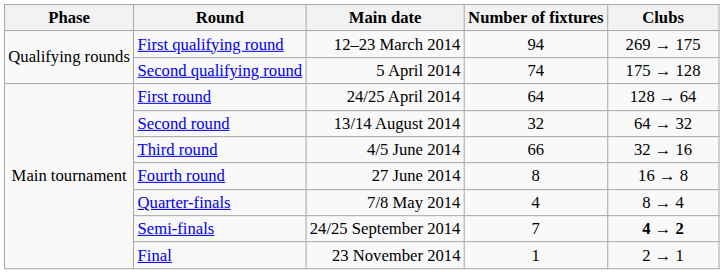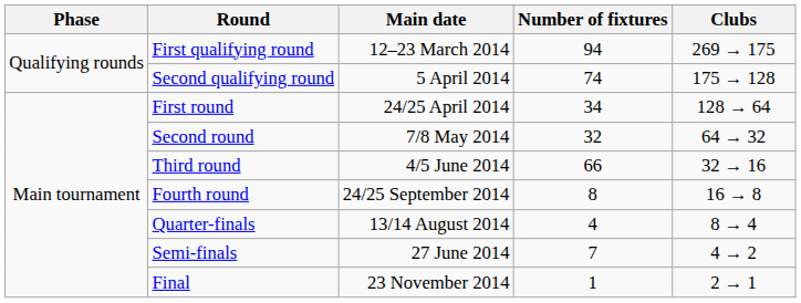First round | Number of fixtures: 64 -> 34
Second round | Main date: 13/14 August 2014 -> 7/8 May 2014
Fourth round | Main date: 27 June 2014 -> 24/25 September 2014
Quarter-finals | Main date: 7/8 May 2014 -> 13/14 August 2014
Semi-finals | Main date: 24/25 September 2014 -> 27 June 2014
Semi-finals | Clubs: bold -> normal
